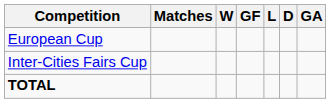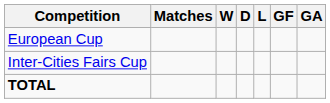columns swapped: D <-> GF
